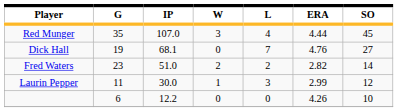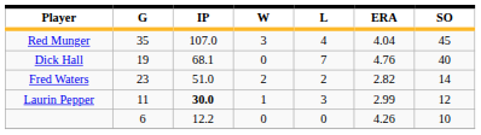Red Munger | ERA: 4.44 -> 4.04
Dick Hall | SO: 27 -> 40
Laurin Pepper | IP: normal -> bold
